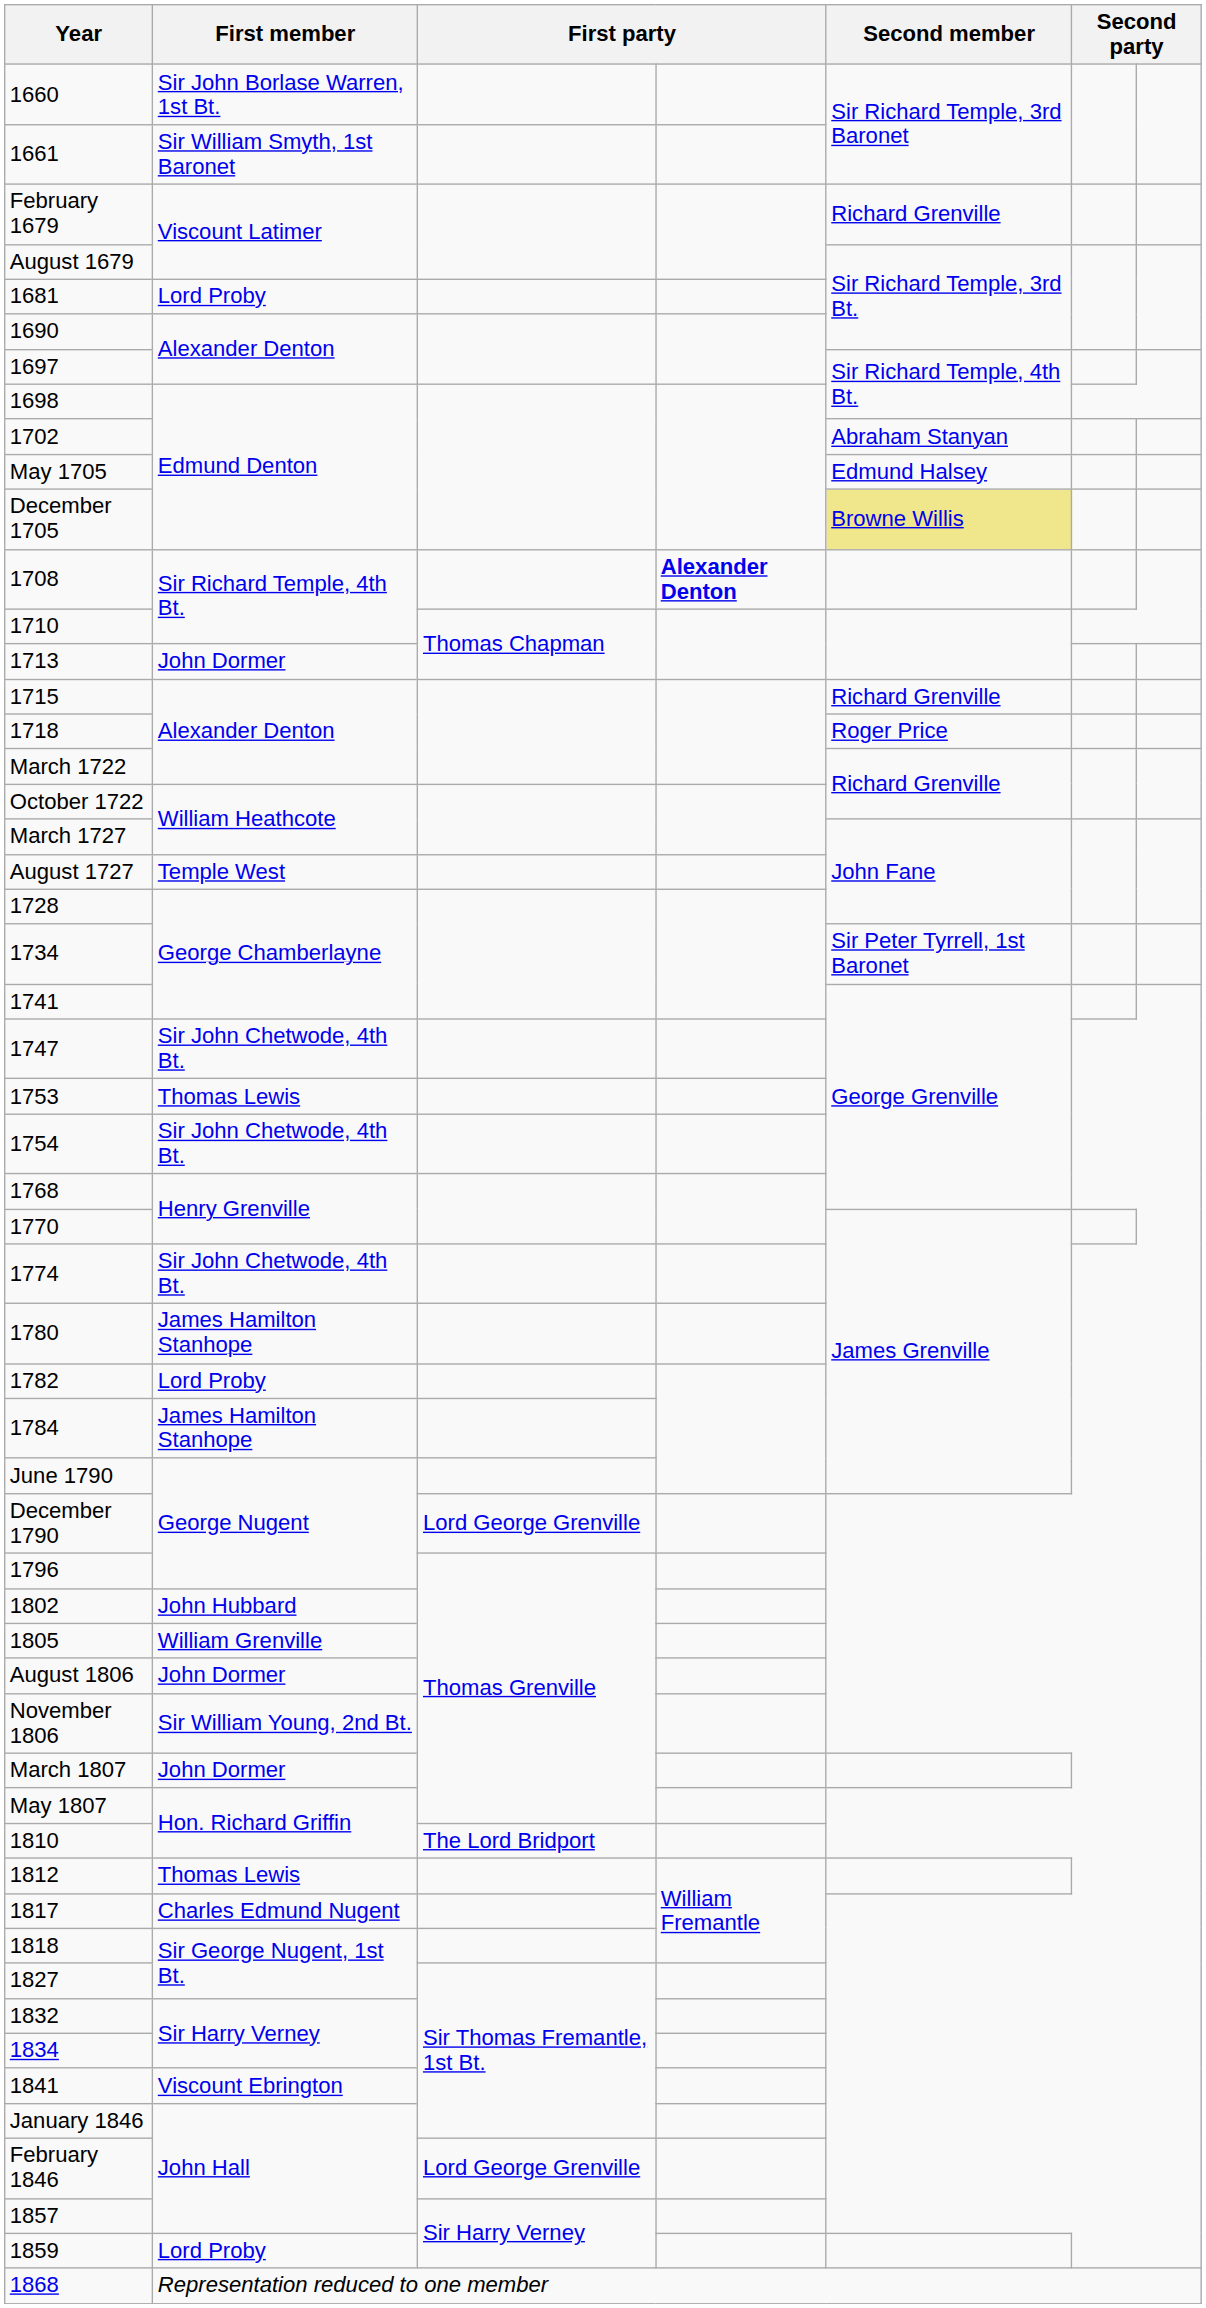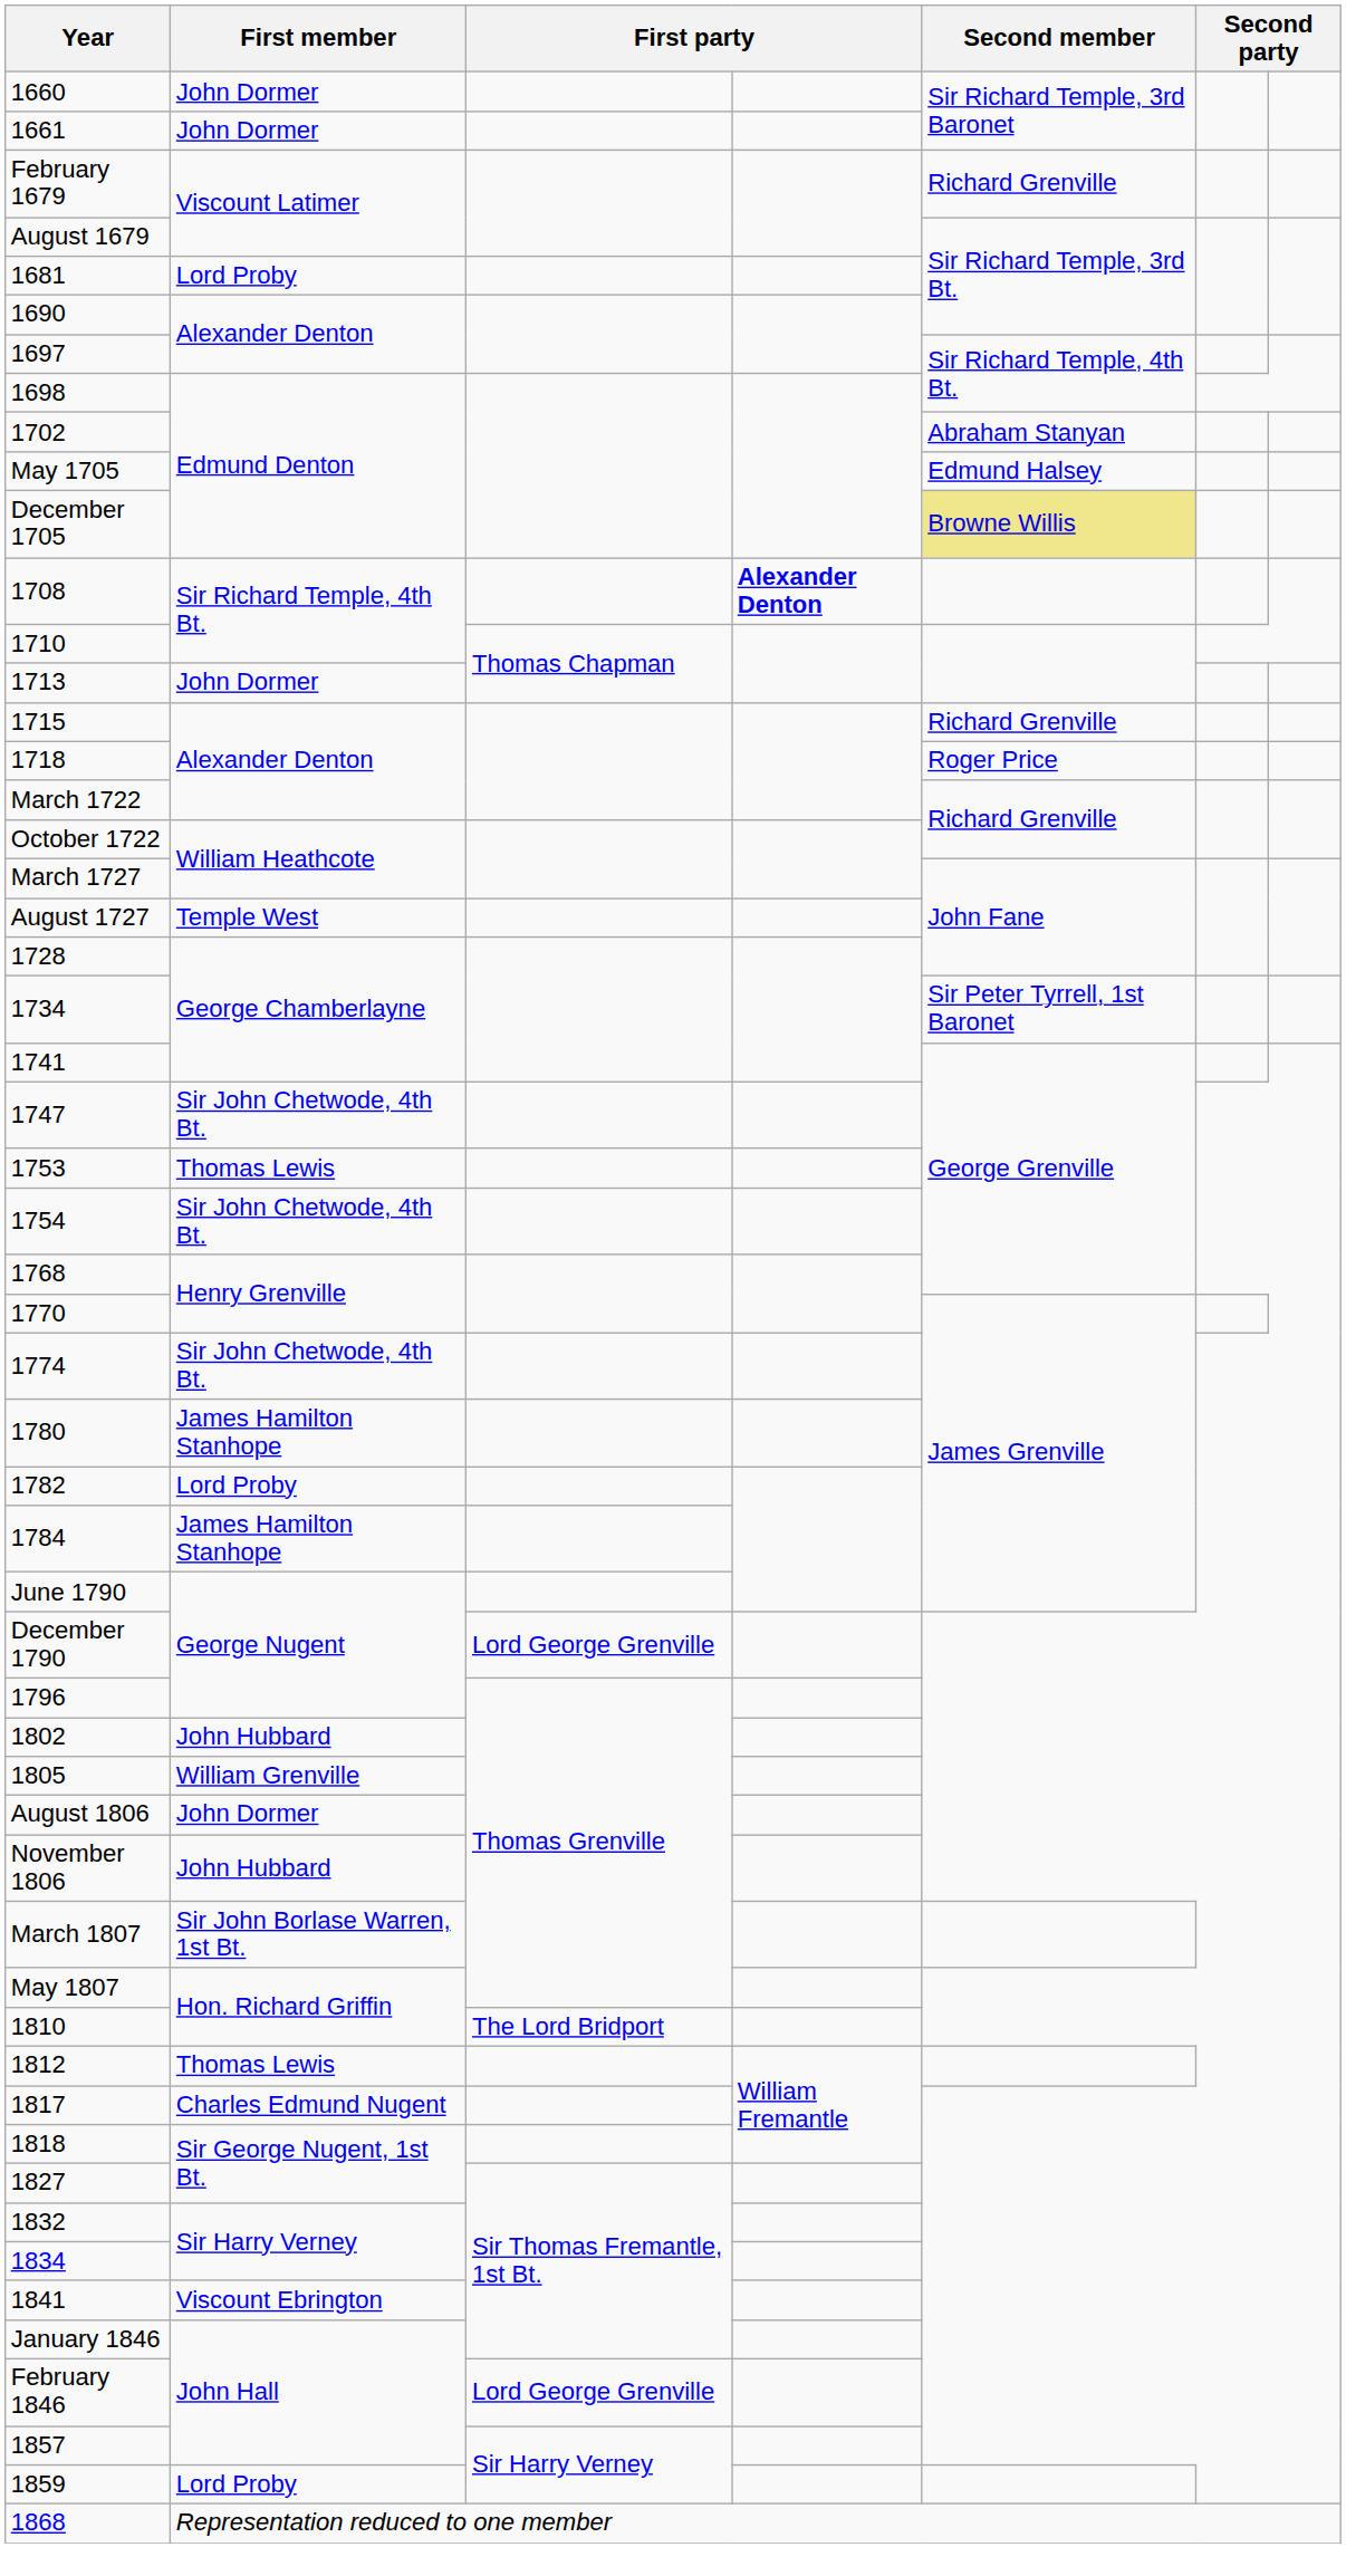1660 | First member: Sir John Borlase Warren, 1st Bt. -> John Dormer
1661 | First member: Sir William Smyth, 1st Baronet -> John Dormer
November 1806 | First member: Sir William Young, 2nd Bt. -> John Hubbard
March 1807 | First member: John Dormer -> Sir John Borlase Warren, 1st Bt.
